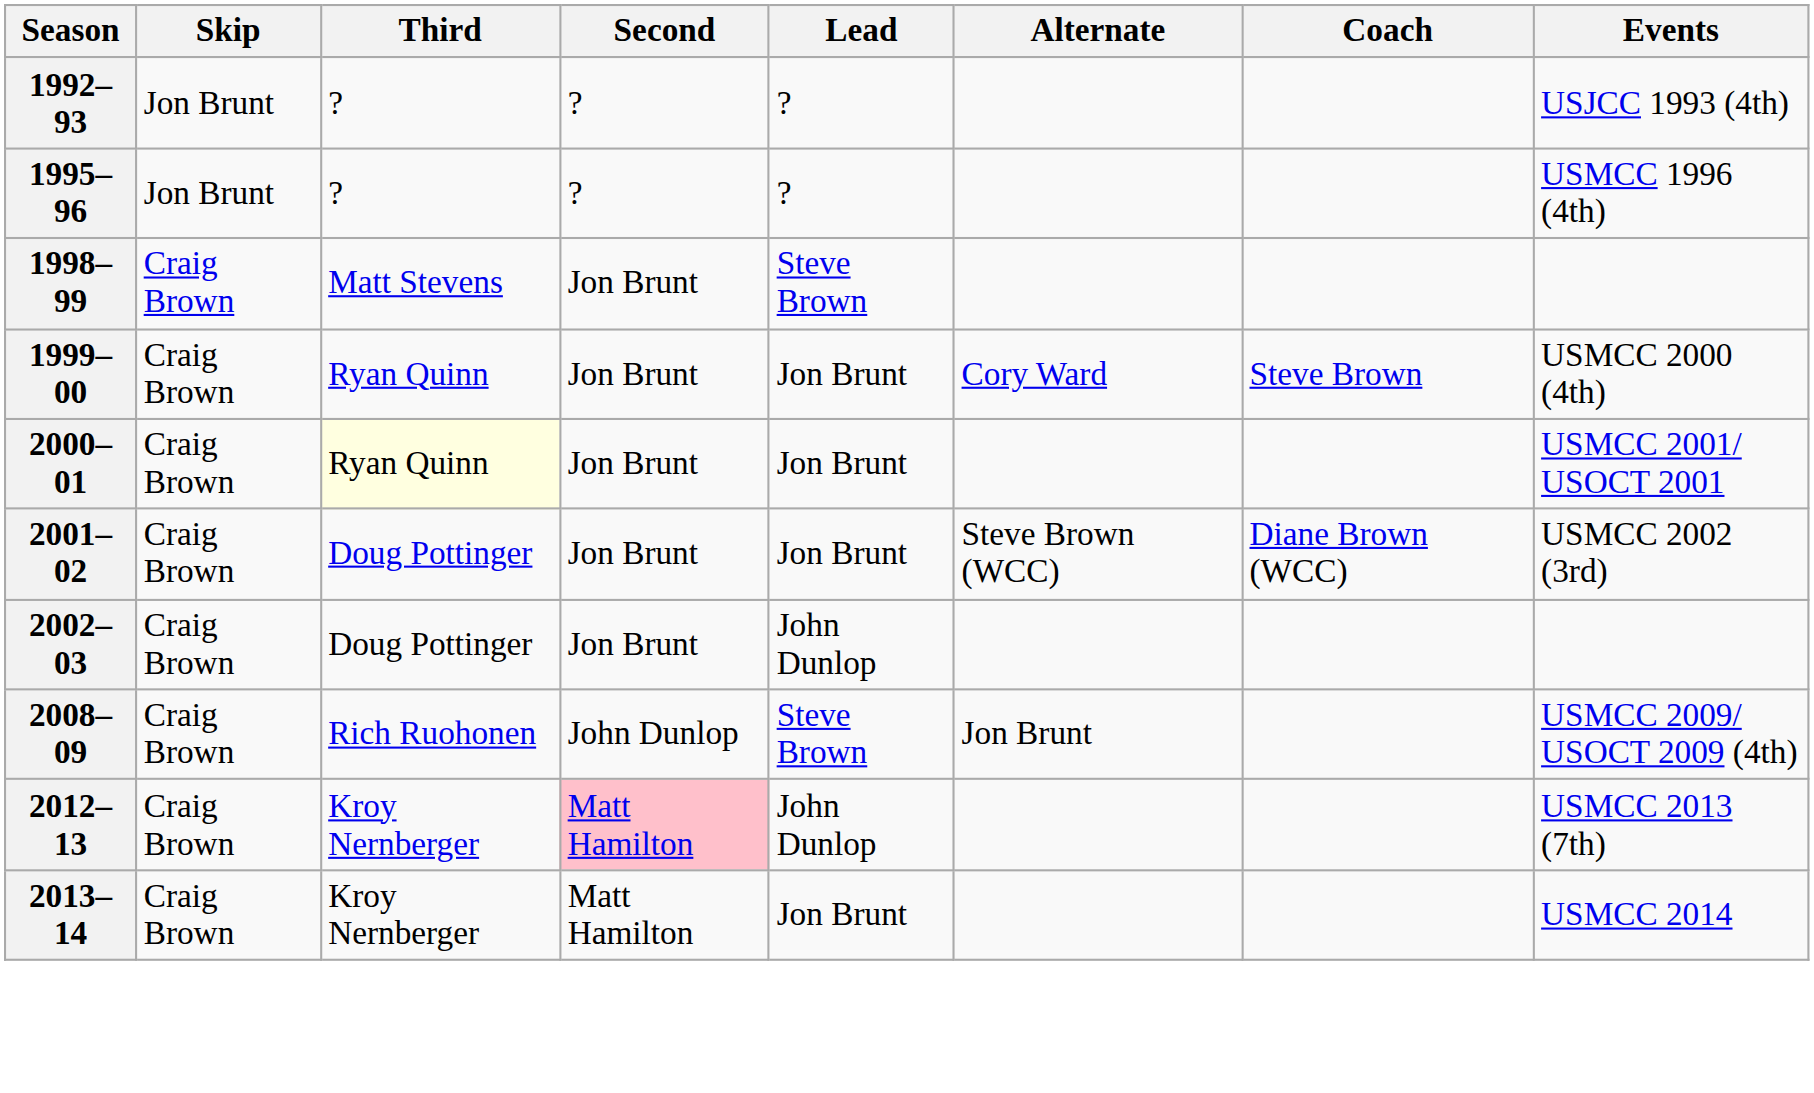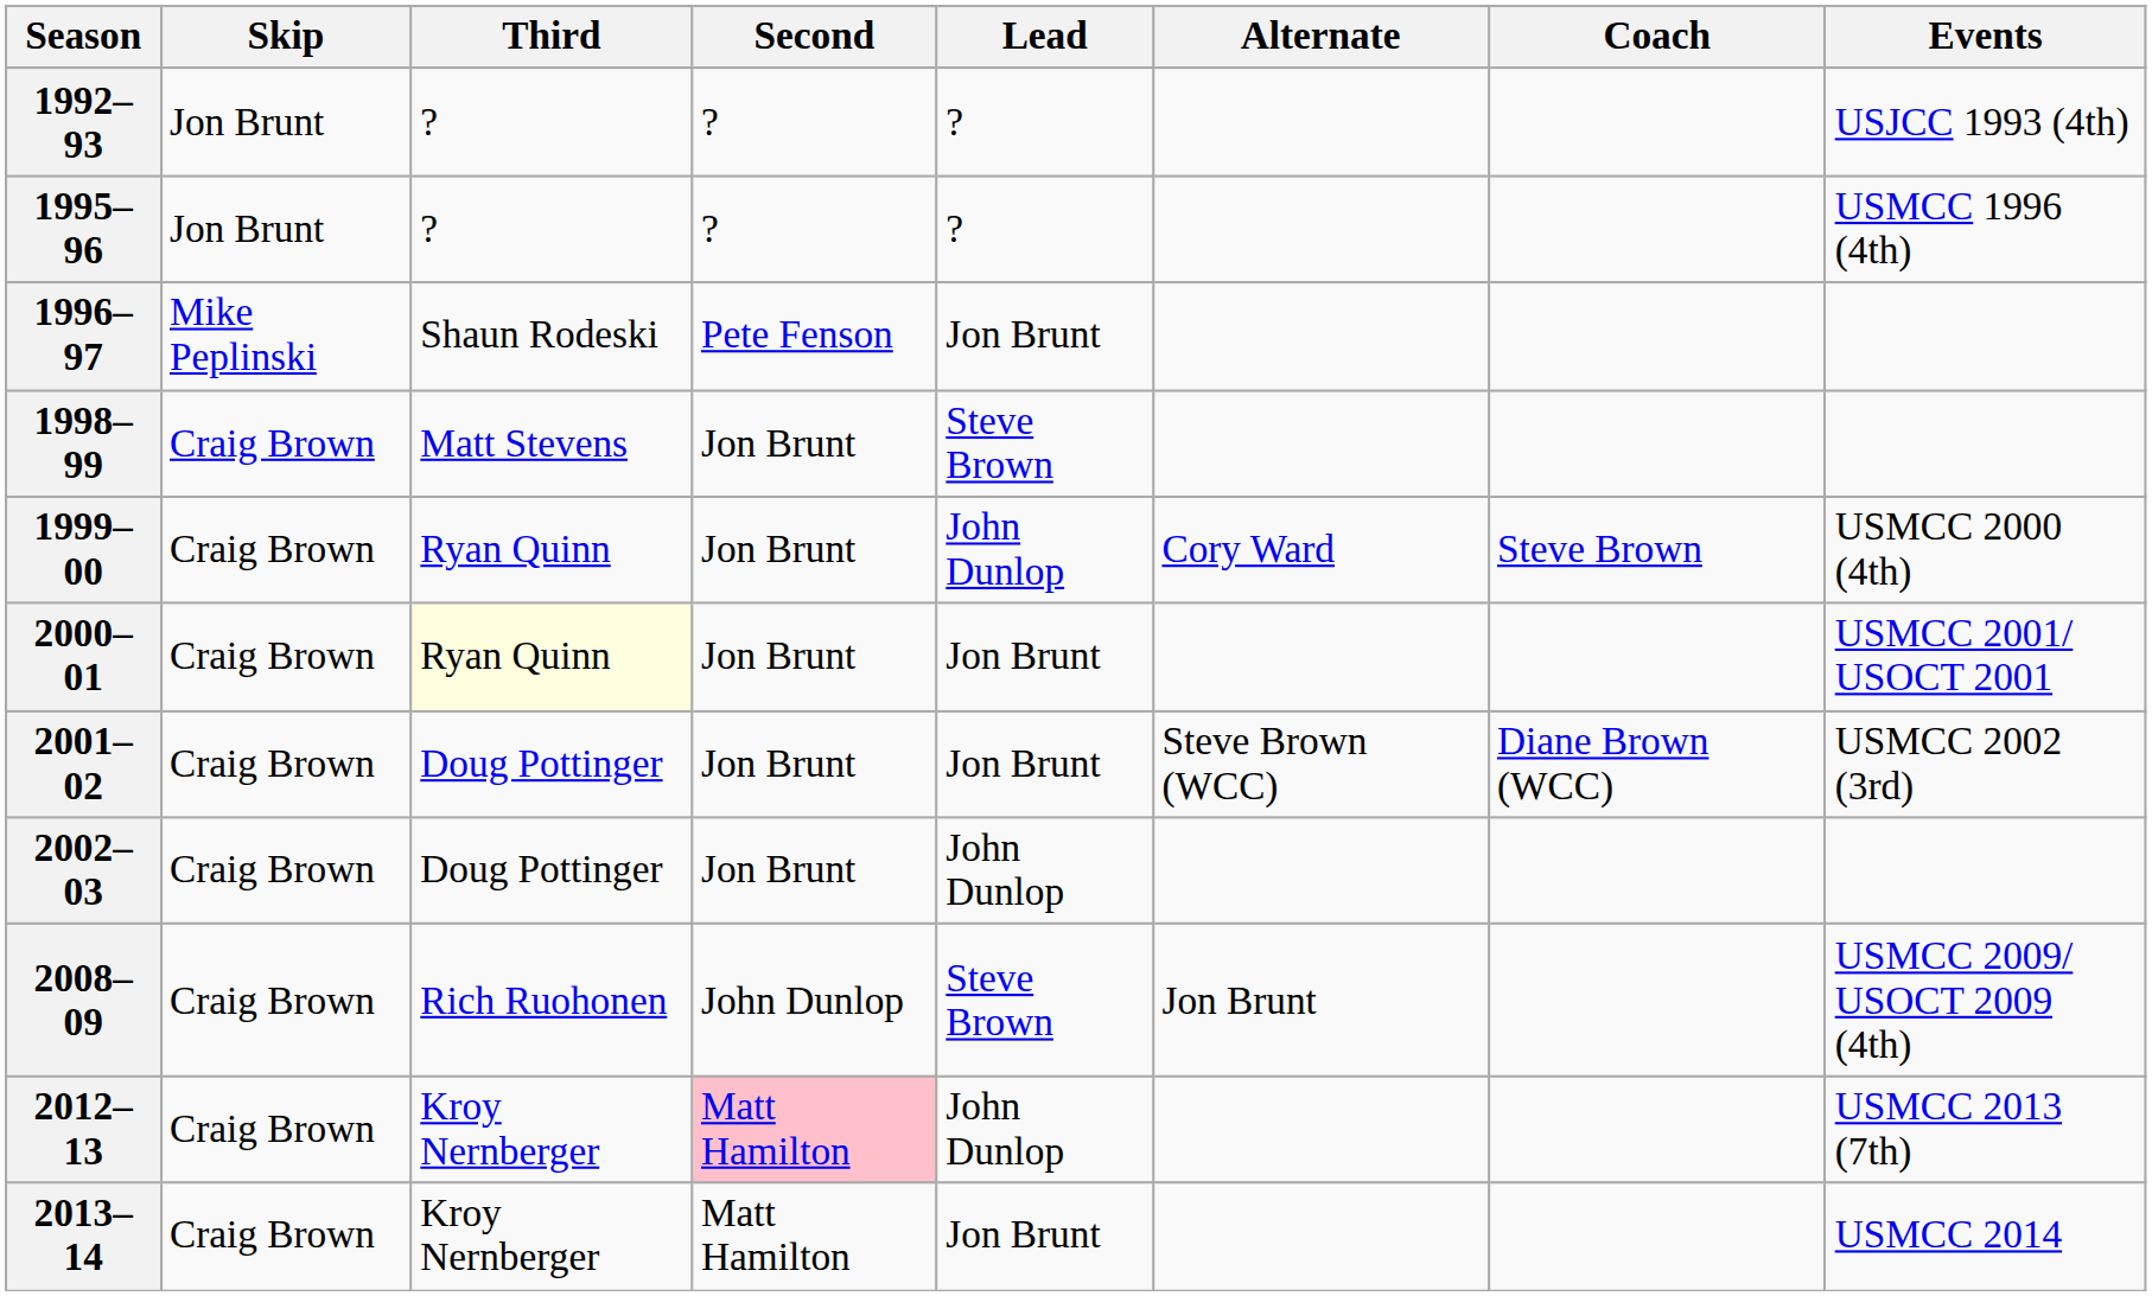+ row: 1996–97 | Mike Peplinski | Shaun Rodeski | Pete Fenson | Jon Brunt
1999–00 | Lead: Jon Brunt -> John Dunlop
